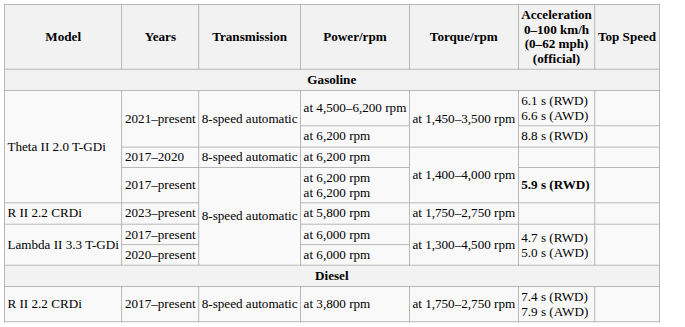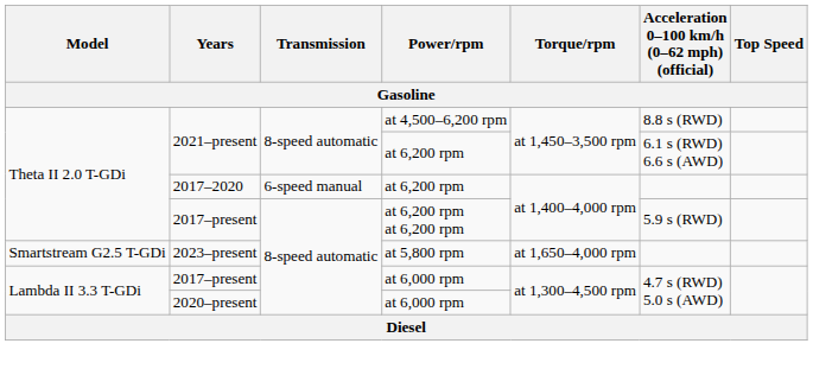at 4,500–6,200 rpm | Acceleration 0–100 km/h (0–62 mph) (official): 6.1 s (RWD) 6.6 s (AWD) -> 8.8 s (RWD)
2021–present / at 6,200 rpm | Acceleration 0–100 km/h (0–62 mph) (official): 8.8 s (RWD) -> 6.1 s (RWD) 6.6 s (AWD)
2017–2020 / at 6,200 rpm | Transmission: 8-speed automatic -> 6-speed manual
at 6,200 rpm at 6,200 rpm | Acceleration 0–100 km/h (0–62 mph) (official): bold -> normal
at 5,800 rpm | Model: R II 2.2 CRDi -> Smartstream G2.5 T-GDi
at 5,800 rpm | Torque/rpm: at 1,750–2,750 rpm -> at 1,650–4,000 rpm
- row: R II 2.2 CRDi | 2017–present | 8-speed automatic | at 3,800 rpm | at 1,750–2,750 rpm | 7.4 s (RWD) 7.9 s (AWD)
